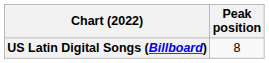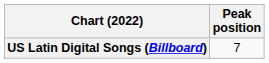US Latin Digital Songs (Billboard) | Peak position: 8 -> 7
